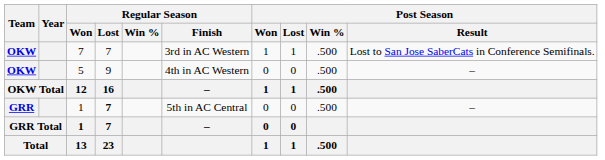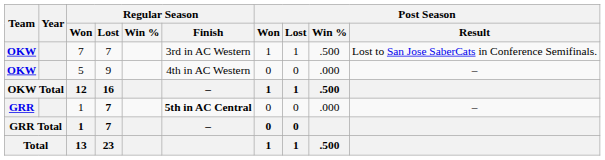5 | Post Season / Win %: .500 -> .000
GRR / 1 | Regular Season / Finish: normal -> bold
GRR / 1 | Post Season / Win %: .500 -> .000
